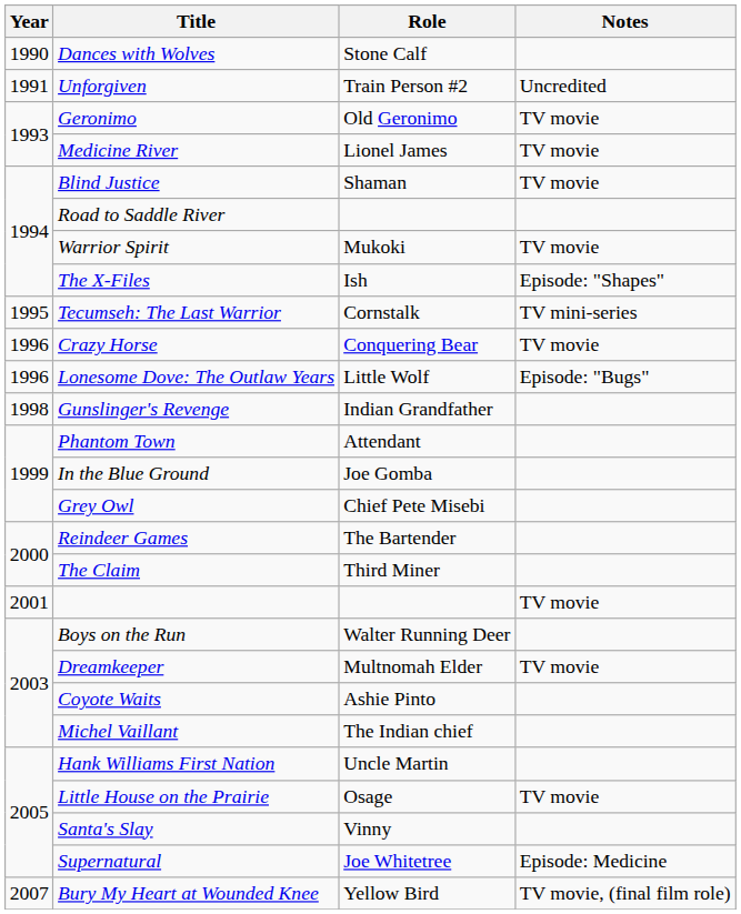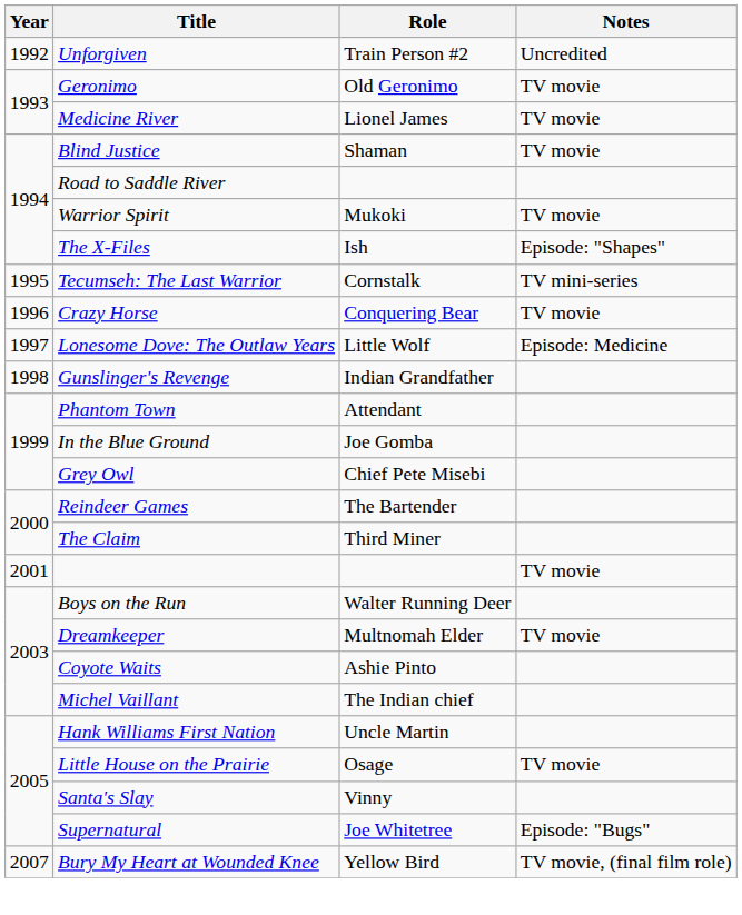- row: 1990 | Dances with Wolves | Stone Calf
Unforgiven | Year: 1991 -> 1992
Lonesome Dove: The Outlaw Years | Year: 1996 -> 1997
Lonesome Dove: The Outlaw Years | Notes: Episode: "Bugs" -> Episode: Medicine
Supernatural | Notes: Episode: Medicine -> Episode: "Bugs"
